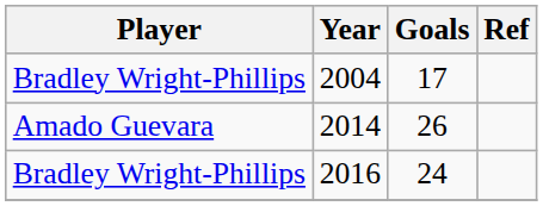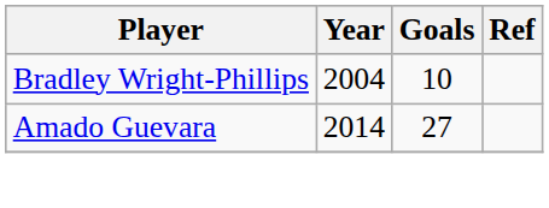2004 | Goals: 17 -> 10
2014 | Goals: 26 -> 27
- row: Bradley Wright-Phillips | 2016 | 24
